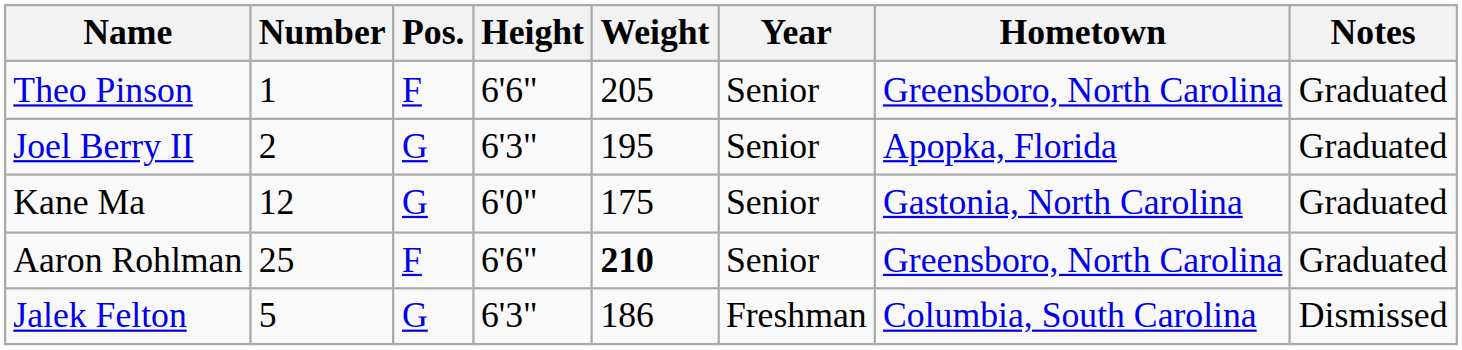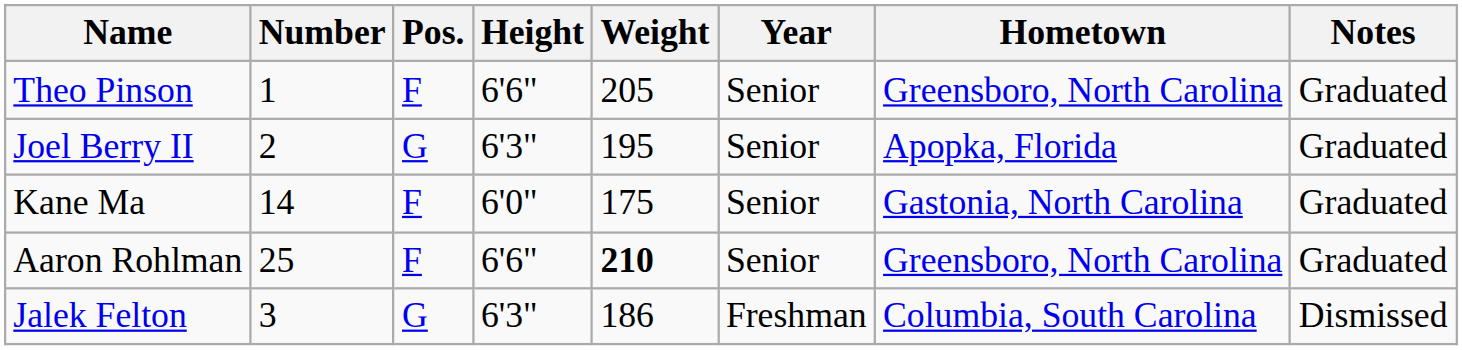Kane Ma | Number: 12 -> 14
Kane Ma | Pos.: G -> F
Jalek Felton | Number: 5 -> 3
